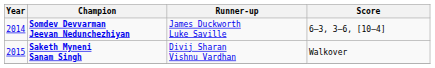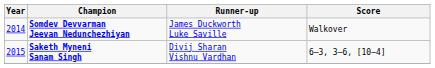Somdev Devvarman Jeevan Nedunchezhiyan | Score: 6–3, 3–6, [10–4] -> Walkover
Saketh Myneni Sanam Singh | Score: Walkover -> 6–3, 3–6, [10–4]
